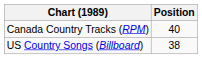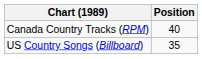US Country Songs (Billboard) | Position: 38 -> 35
